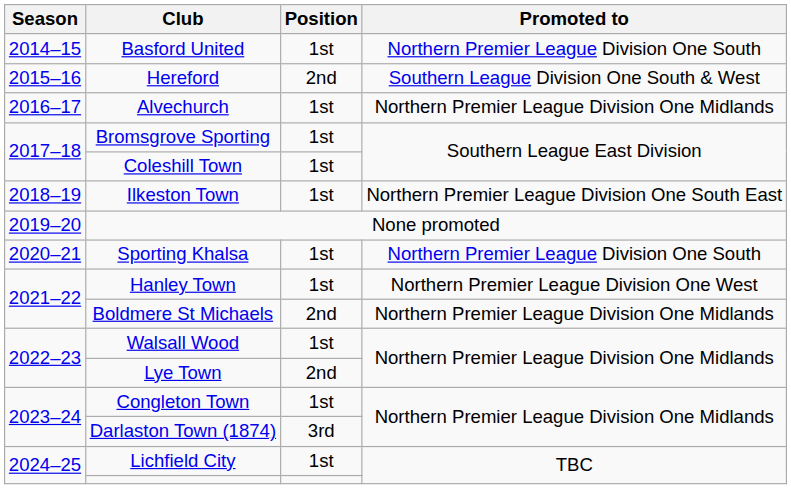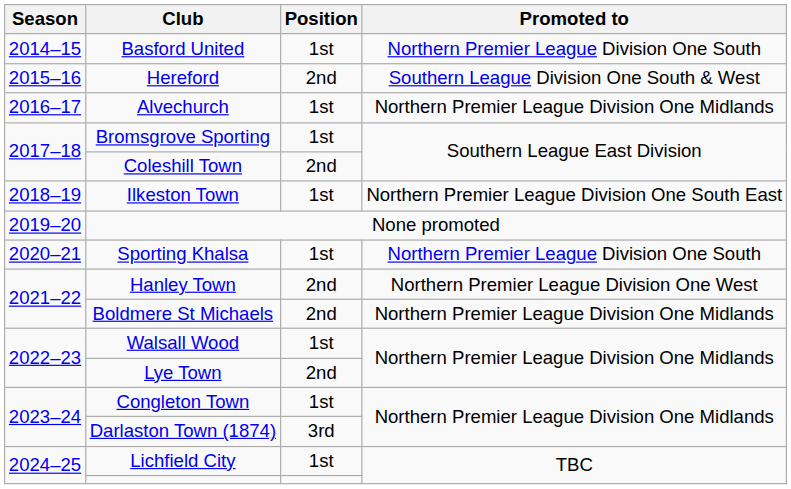Coleshill Town | Position: 1st -> 2nd
Hanley Town | Position: 1st -> 2nd
